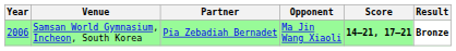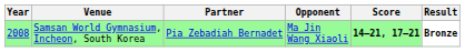Samsan World Gymnasium, Incheon, South Korea | Year: 2006 -> 2008
